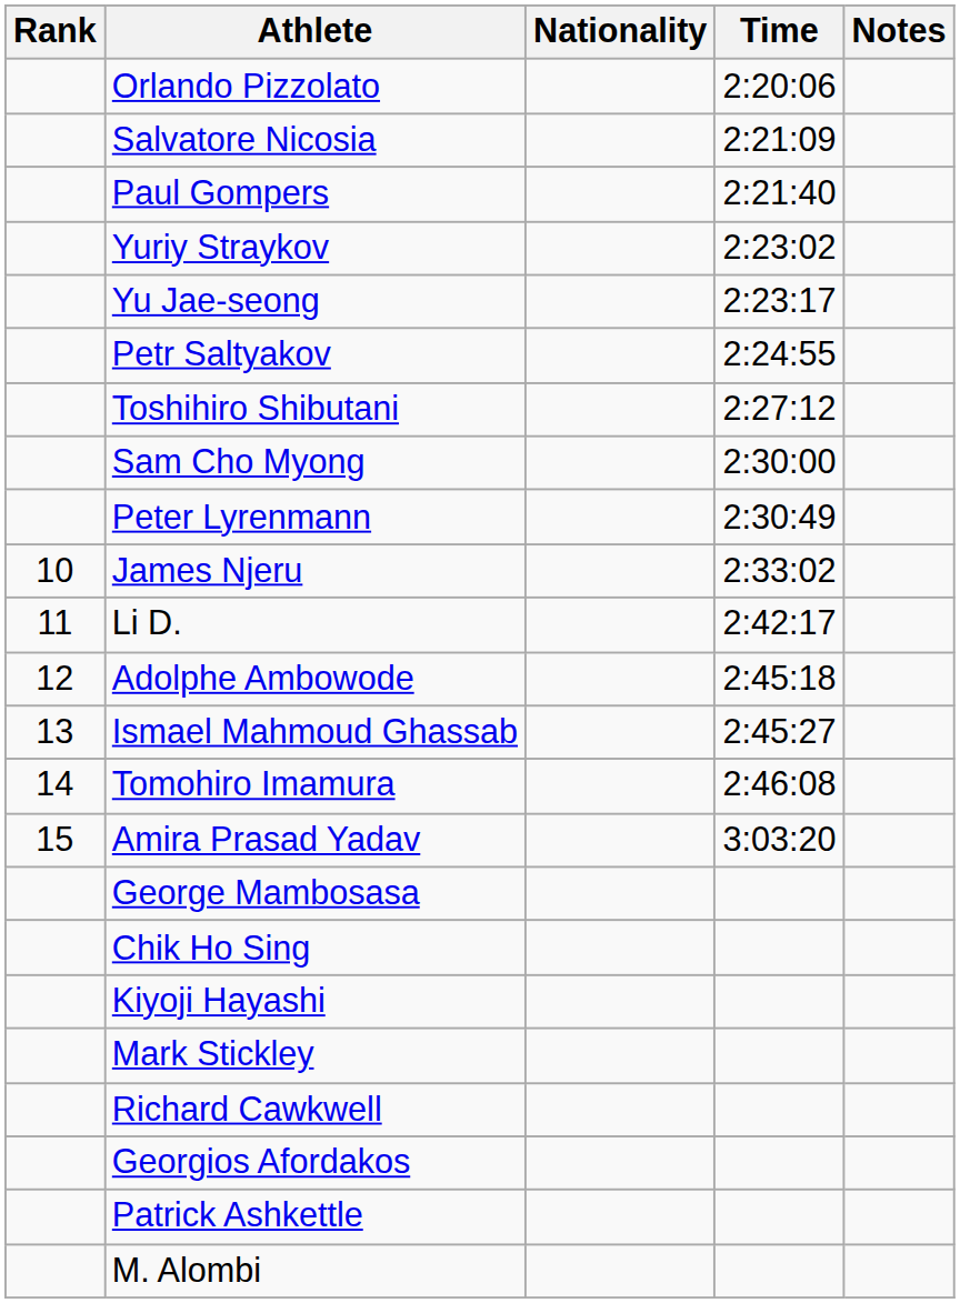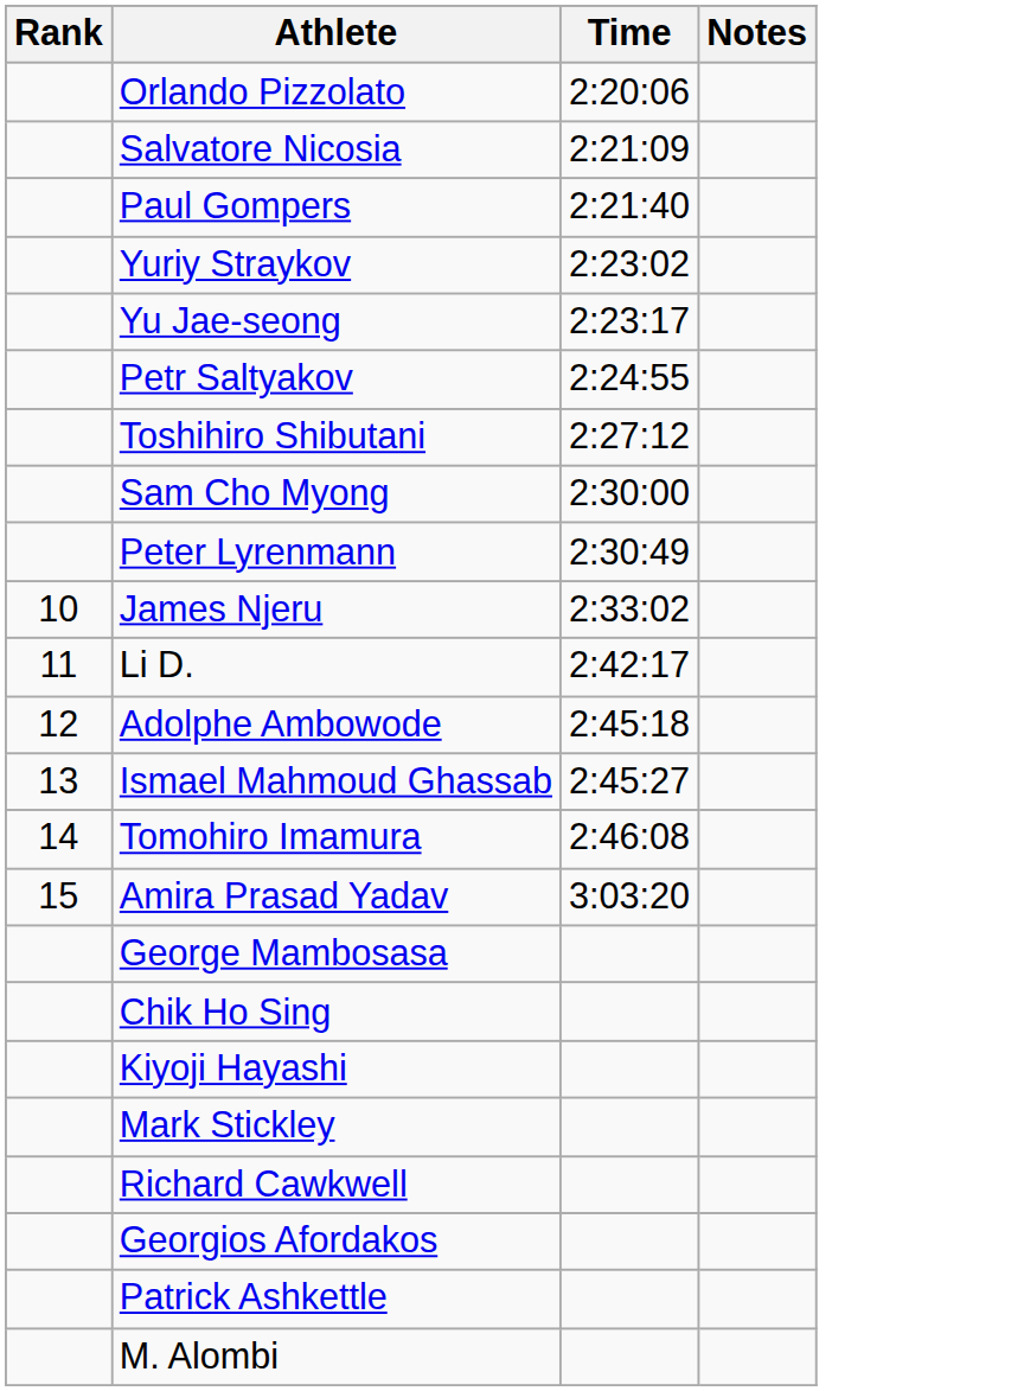- column: Nationality
